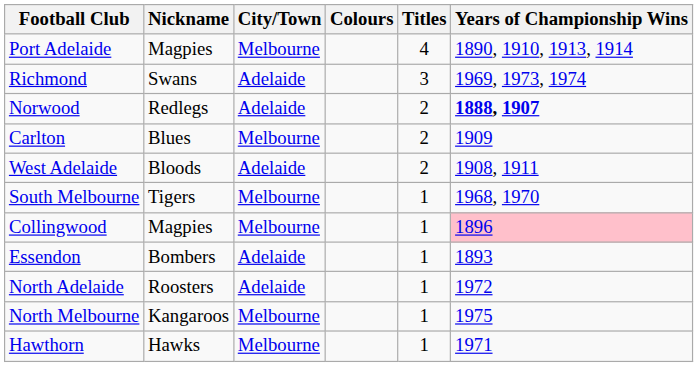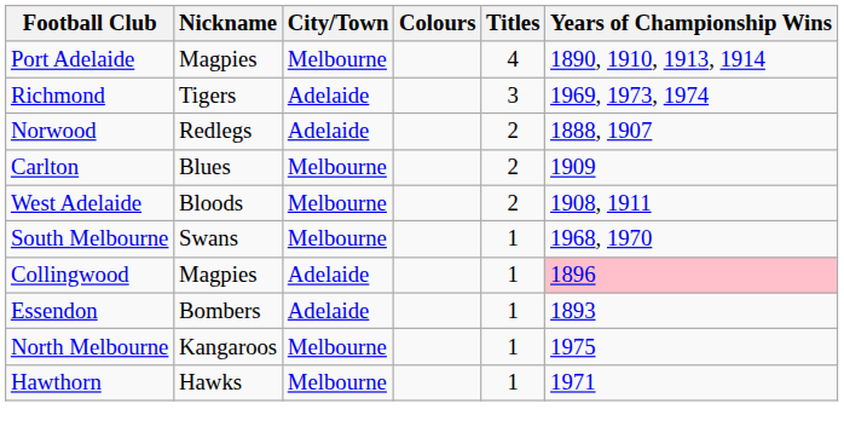Richmond | Nickname: Swans -> Tigers
Norwood | Years of Championship Wins: bold -> normal
West Adelaide | City/Town: Adelaide -> Melbourne
South Melbourne | Nickname: Tigers -> Swans
Collingwood | City/Town: Melbourne -> Adelaide
- row: North Adelaide | Roosters | Adelaide | 1 | 1972
